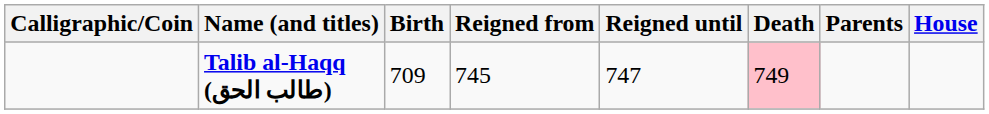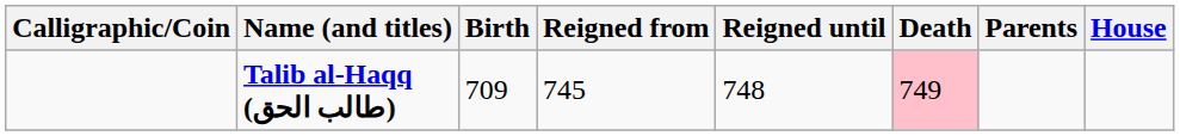Talib al-Haqq (طالب الحق) | Reigned until: 747 -> 748
